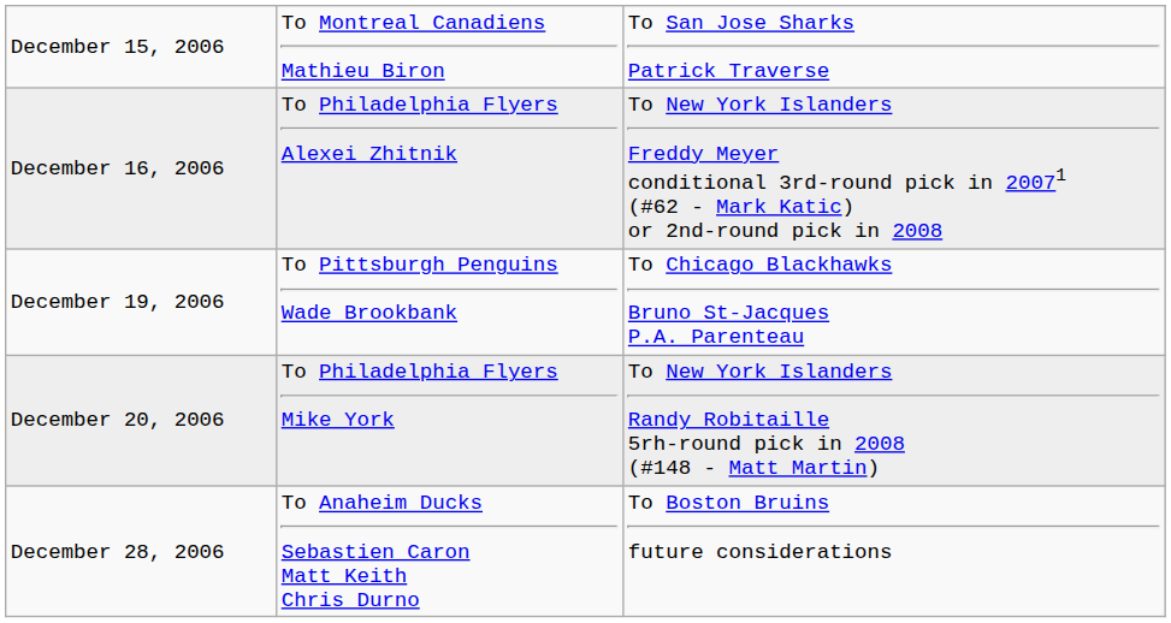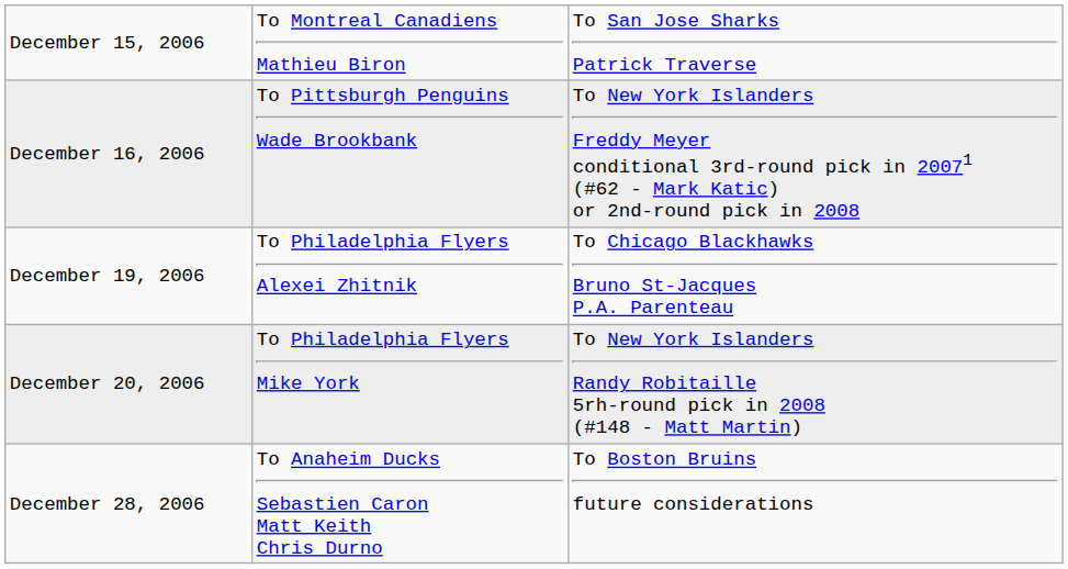December 16, 2006 | column 2: To Philadelphia Flyers Alexei Zhitnik -> To Pittsburgh Penguins Wade Brookbank
December 19, 2006 | column 2: To Pittsburgh Penguins Wade Brookbank -> To Philadelphia Flyers Alexei Zhitnik
